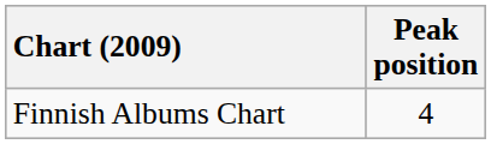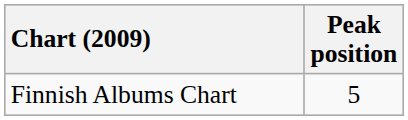Finnish Albums Chart | Peak position: 4 -> 5
